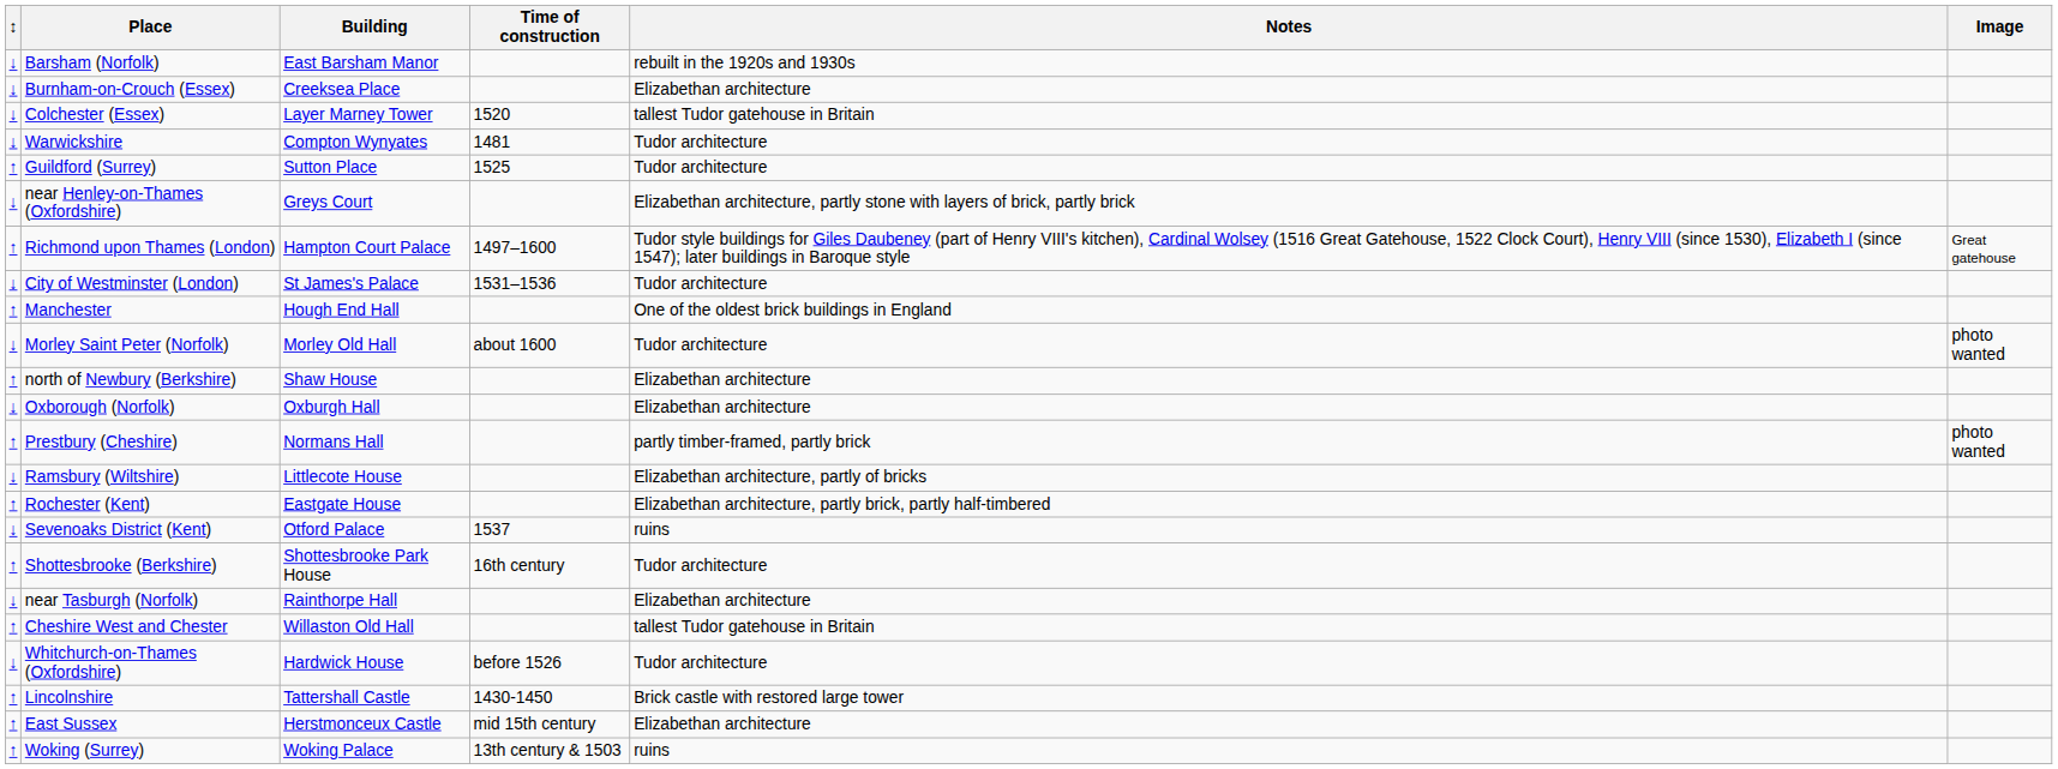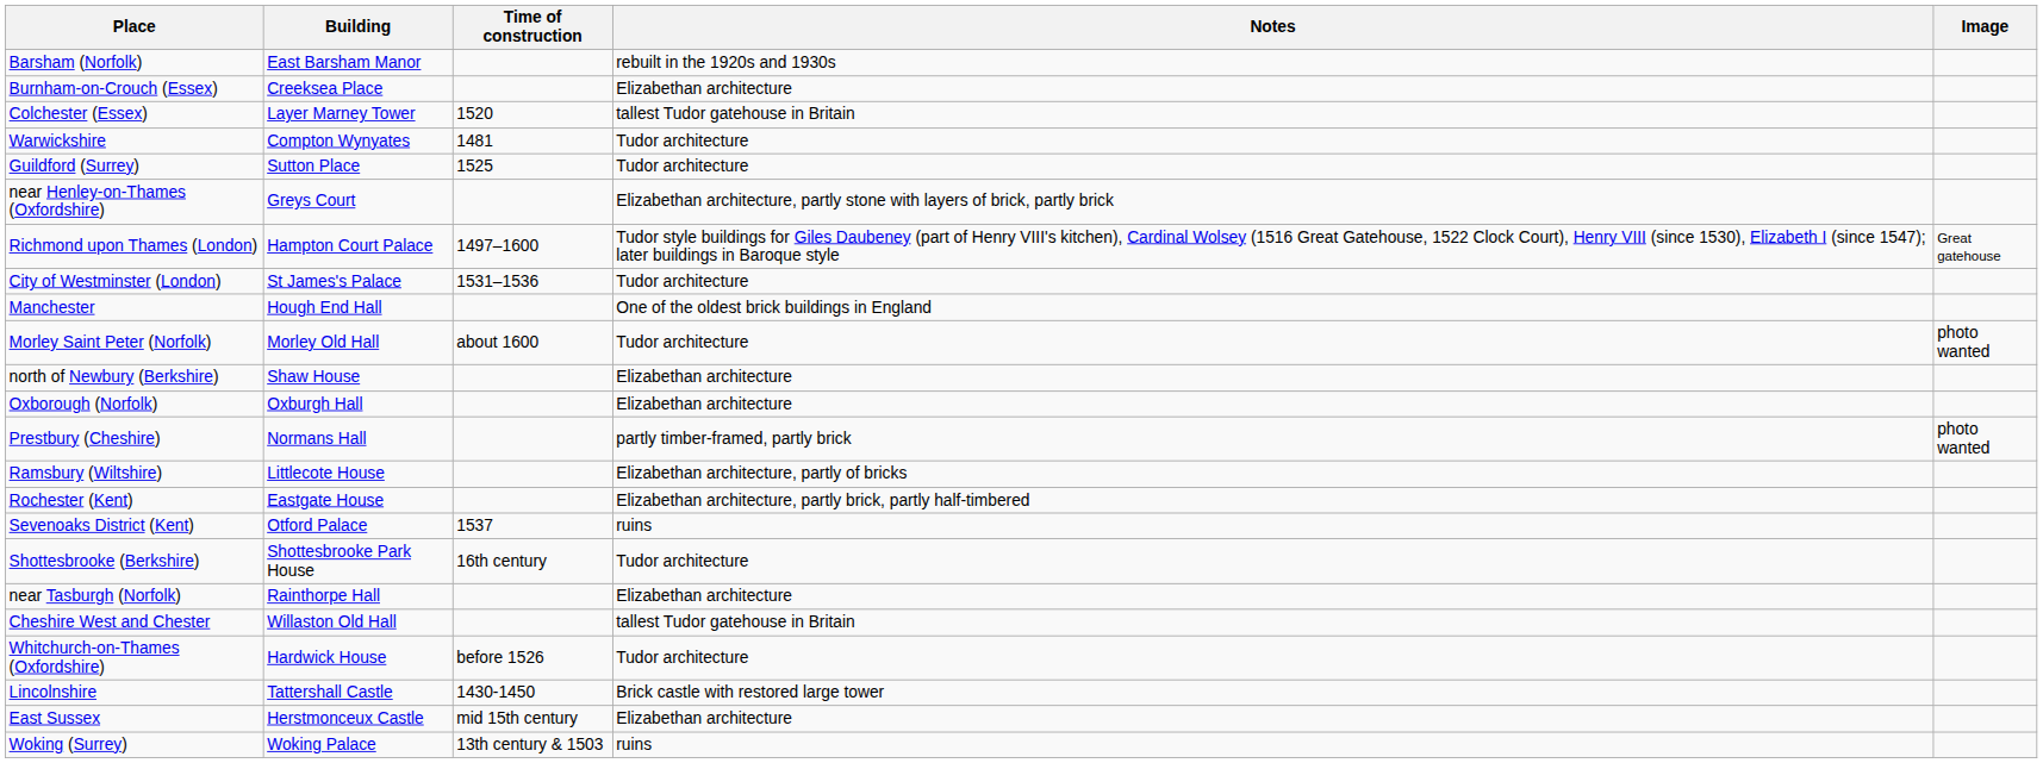- column: ↕ | ↓ | ↓ | ↓ | ↓ | ↑ | ↓ | ↑ | ↓ | ↑ | ↓ | ↑ | ↓ | ↑ | ↓ | ↑ | ↓ | ↑ | ↓ | ↑ | ↓ | ↑ | ↑ | ↑
